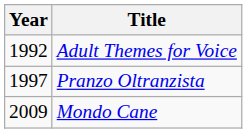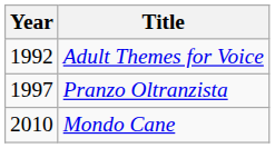Mondo Cane | Year: 2009 -> 2010
